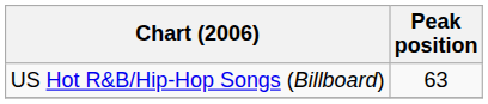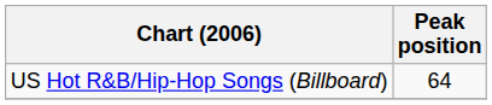US Hot R&B/Hip-Hop Songs (Billboard) | Peak position: 63 -> 64
